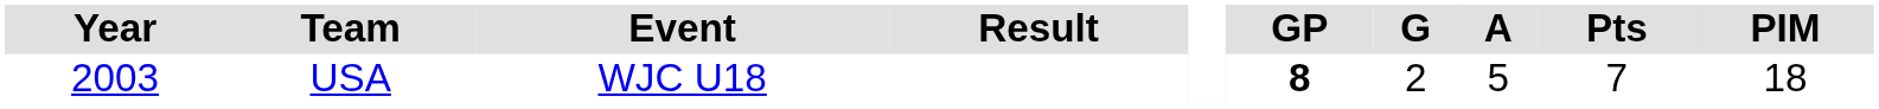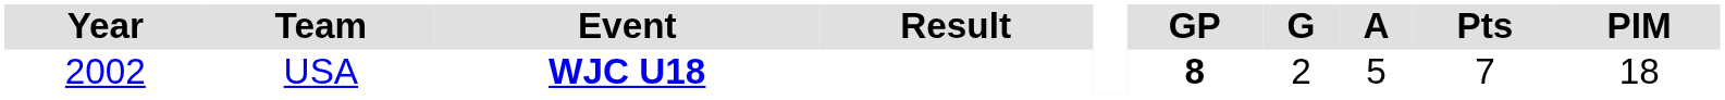USA | Year: 2003 -> 2002
USA | Event: normal -> bold
